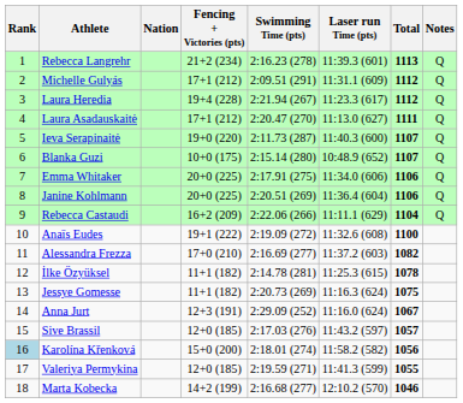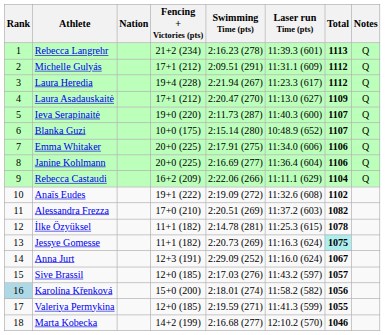Laura Asadauskaitė | Total: 1111 -> 1109
Janine Kohlmann | Swimming Time (pts): 2:20.51 (269) -> 2:16.69 (277)
Anaïs Eudes | Total: 1100 -> 1102
Alessandra Frezza | Swimming Time (pts): 2:16.69 (277) -> 2:20.51 (269)
Jessye Gomesse | Total: no background -> paleturquoise background
